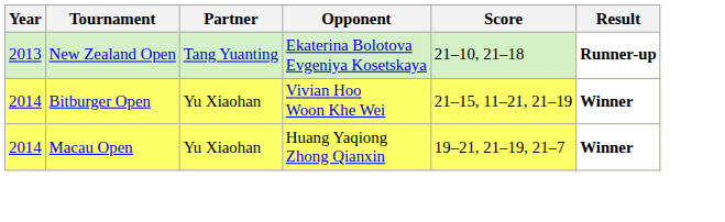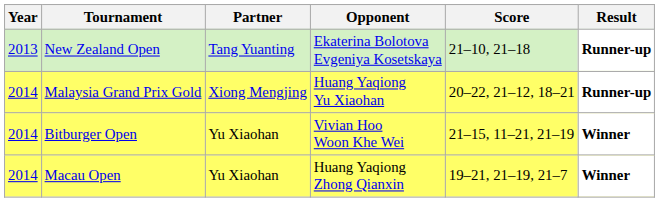+ row: 2014 | Malaysia Grand Prix Gold | Xiong Mengjing | Huang Yaqiong Yu Xiaohan | 20–22, 21–12, 18–21 | Runner-up
